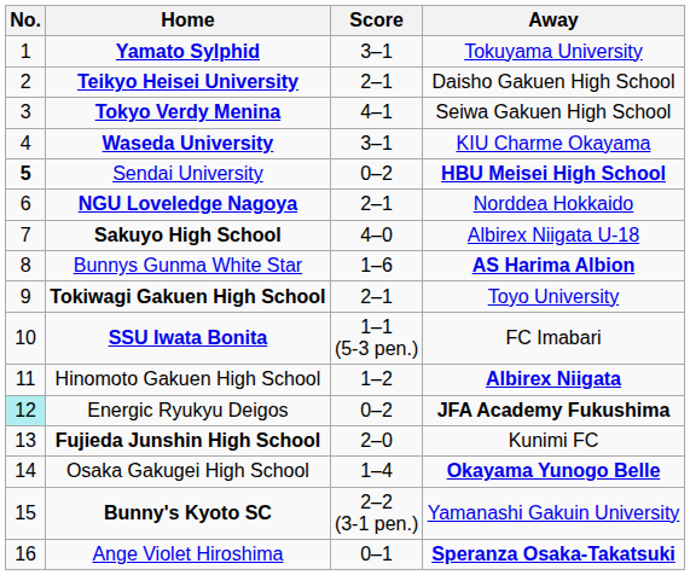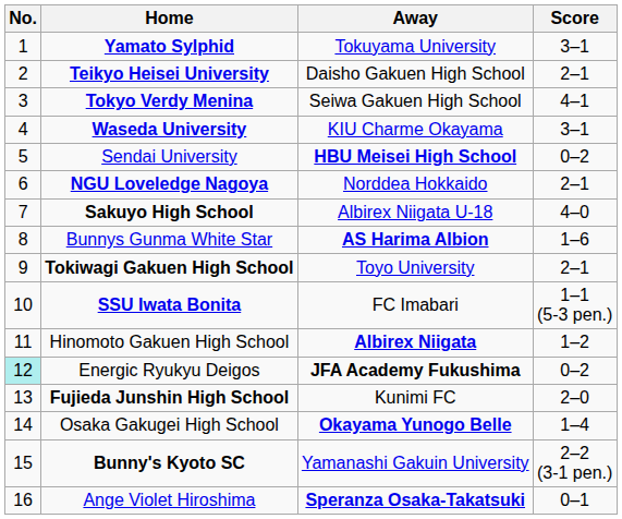columns swapped: Score <-> Away
Sendai University | No.: bold -> normal
